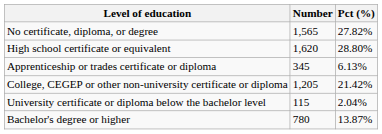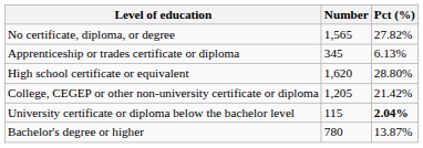rows swapped: High school certificate or equivalent <-> Apprenticeship or trades certificate or diploma
University certificate or diploma below the bachelor level | Pct (%): normal -> bold
